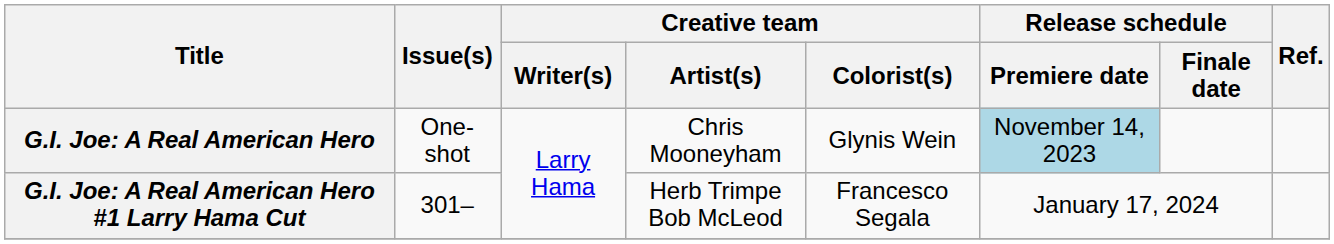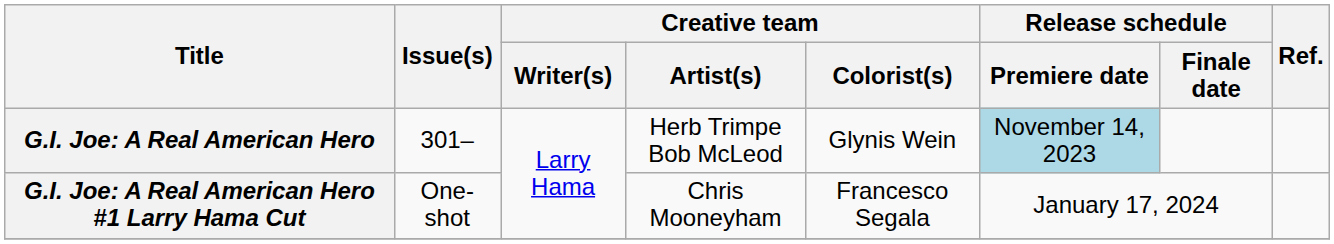G.I. Joe: A Real American Hero | Issue(s): One-shot -> 301–
G.I. Joe: A Real American Hero | Creative team / Artist(s): Chris Mooneyham -> Herb Trimpe Bob McLeod
G.I. Joe: A Real American Hero #1 Larry Hama Cut | Issue(s): 301– -> One-shot
G.I. Joe: A Real American Hero #1 Larry Hama Cut | Creative team / Artist(s): Herb Trimpe Bob McLeod -> Chris Mooneyham
